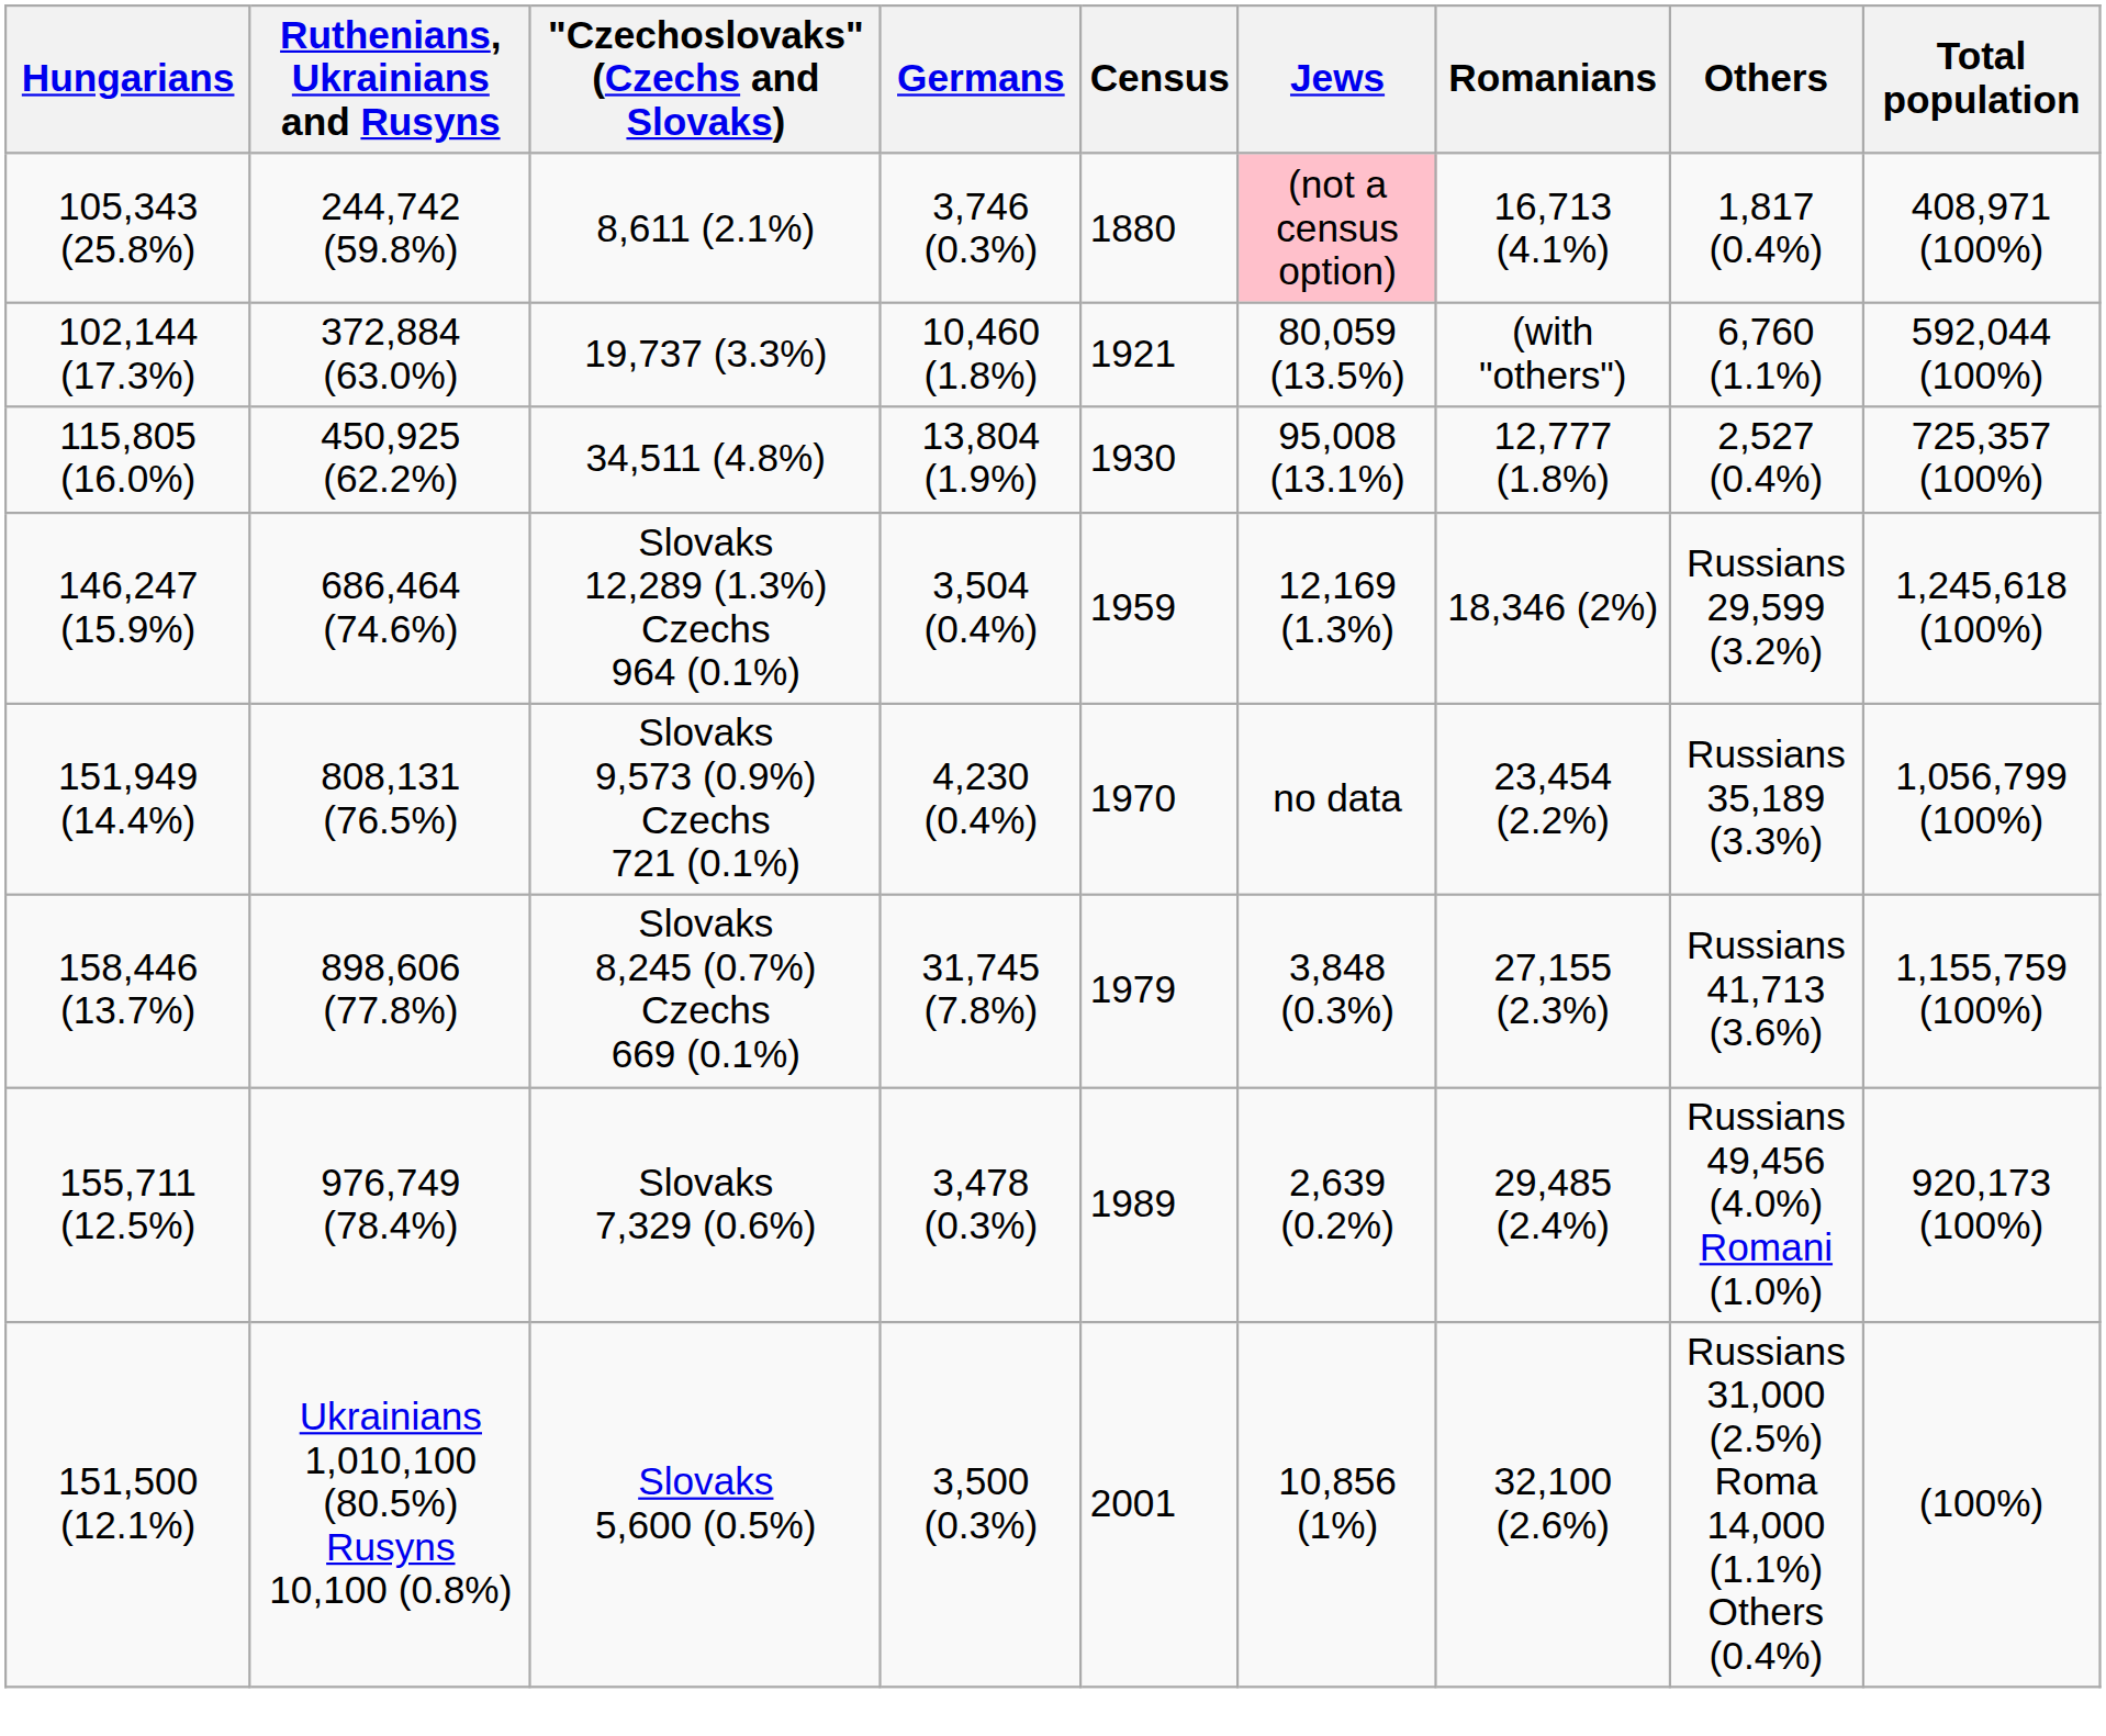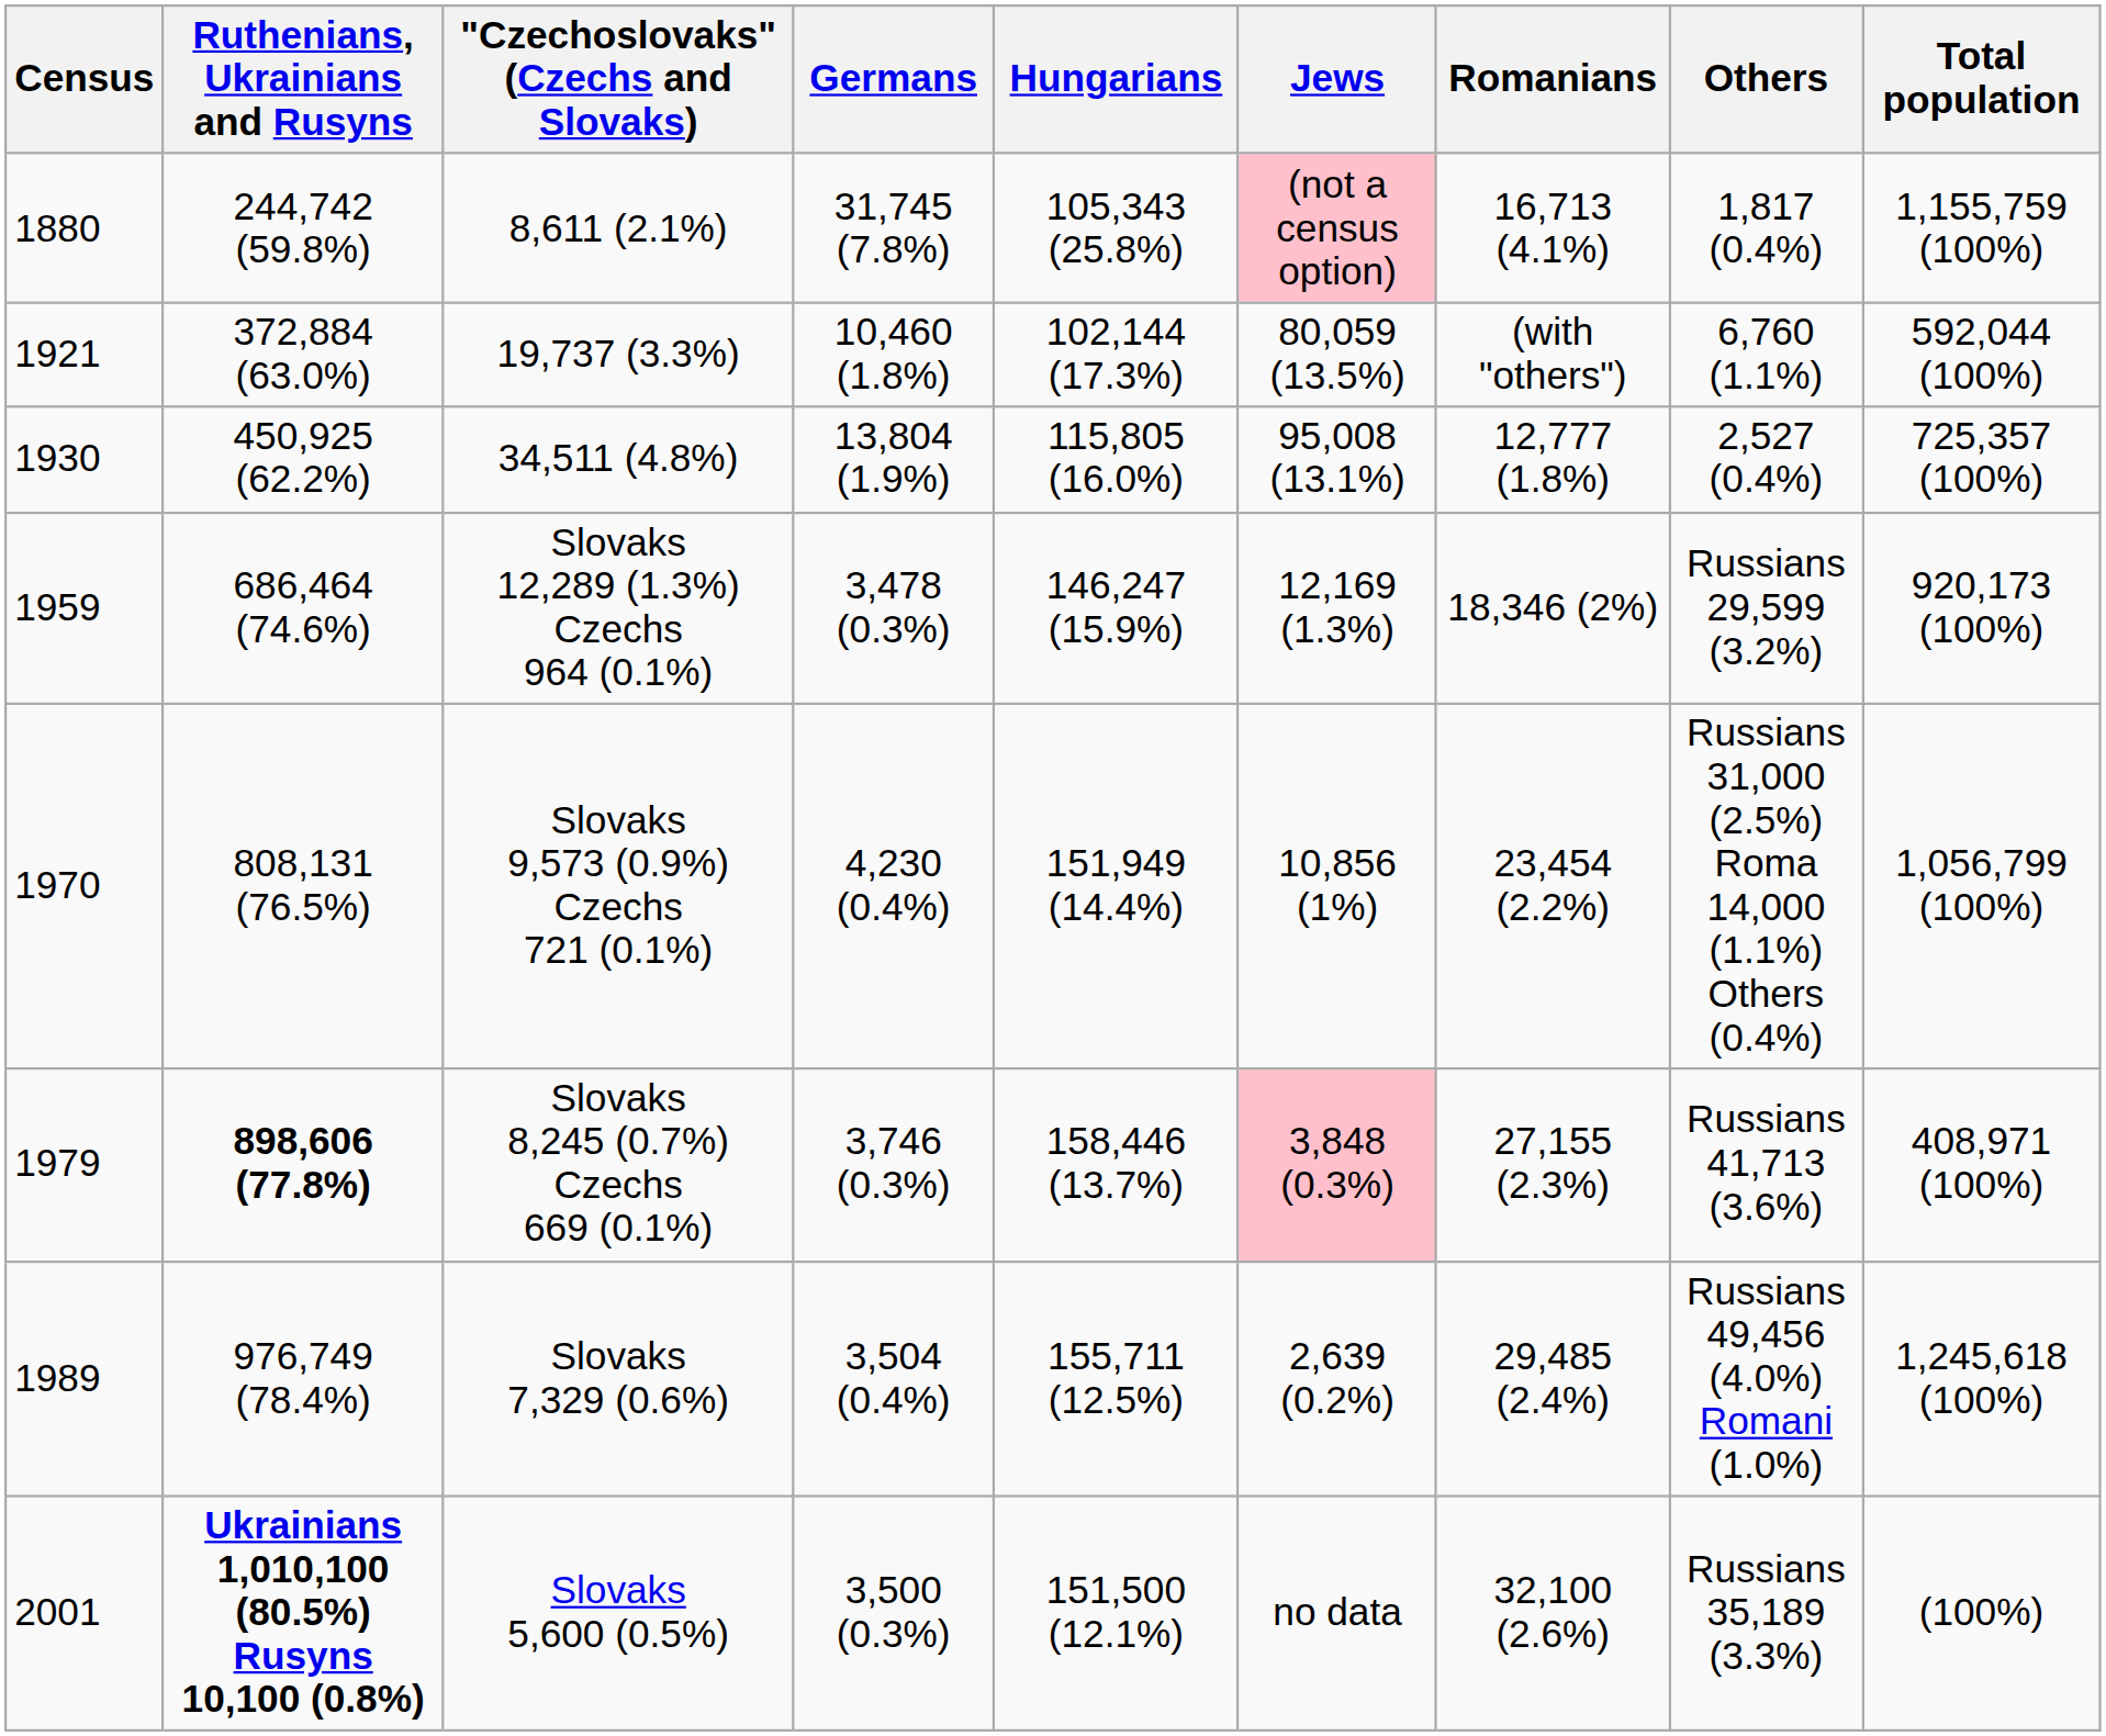columns swapped: Census <-> Hungarians
8,611 (2.1%) | Germans: 3,746 (0.3%) -> 31,745 (7.8%)
8,611 (2.1%) | Total population: 408,971 (100%) -> 1,155,759 (100%)
Slovaks 12,289 (1.3%) Czechs 964 (0.1%) | Germans: 3,504 (0.4%) -> 3,478 (0.3%)
Slovaks 12,289 (1.3%) Czechs 964 (0.1%) | Total population: 1,245,618 (100%) -> 920,173 (100%)
Slovaks 9,573 (0.9%) Czechs 721 (0.1%) | Jews: no data -> 10,856 (1%)
Slovaks 9,573 (0.9%) Czechs 721 (0.1%) | Others: Russians 35,189 (3.3%) -> Russians 31,000 (2.5%) Roma 14,000 (1.1%) Others (0.4%)
Slovaks 8,245 (0.7%) Czechs 669 (0.1%) | Ruthenians, Ukrainians and Rusyns: normal -> bold
Slovaks 8,245 (0.7%) Czechs 669 (0.1%) | Germans: 31,745 (7.8%) -> 3,746 (0.3%)
Slovaks 8,245 (0.7%) Czechs 669 (0.1%) | Jews: no background -> pink background
Slovaks 8,245 (0.7%) Czechs 669 (0.1%) | Total population: 1,155,759 (100%) -> 408,971 (100%)
Slovaks 7,329 (0.6%) | Germans: 3,478 (0.3%) -> 3,504 (0.4%)
Slovaks 7,329 (0.6%) | Total population: 920,173 (100%) -> 1,245,618 (100%)
Slovaks 5,600 (0.5%) | Ruthenians, Ukrainians and Rusyns: normal -> bold
Slovaks 5,600 (0.5%) | Jews: 10,856 (1%) -> no data
Slovaks 5,600 (0.5%) | Others: Russians 31,000 (2.5%) Roma 14,000 (1.1%) Others (0.4%) -> Russians 35,189 (3.3%)
